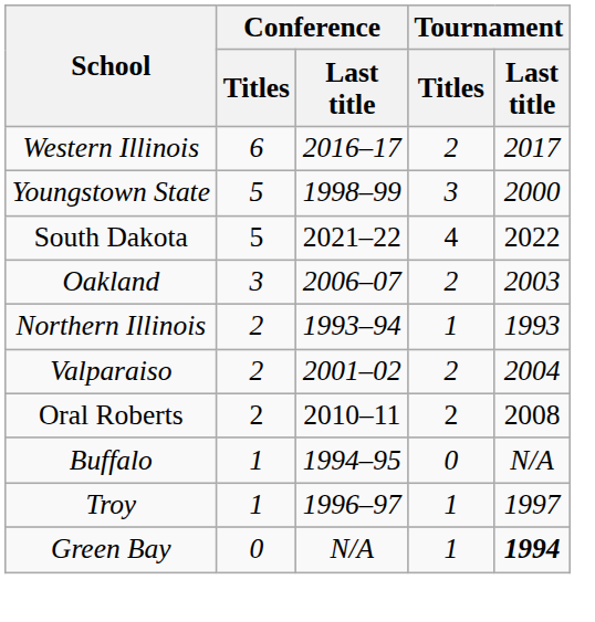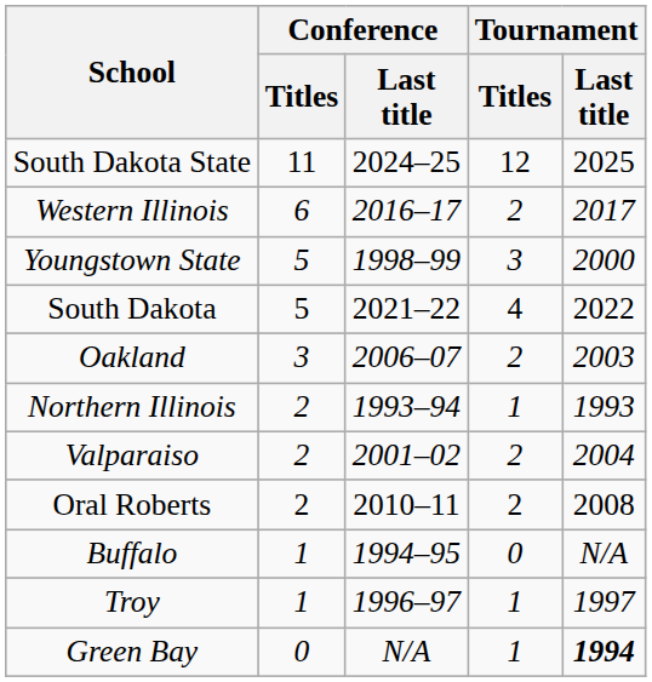+ row: South Dakota State | 11 | 2024–25 | 12 | 2025
